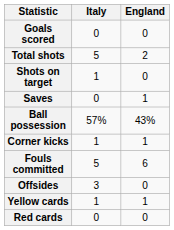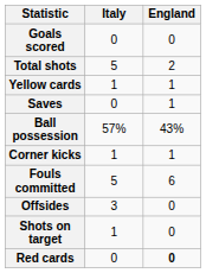rows swapped: Shots on target <-> Yellow cards
Red cards | England: normal -> bold
